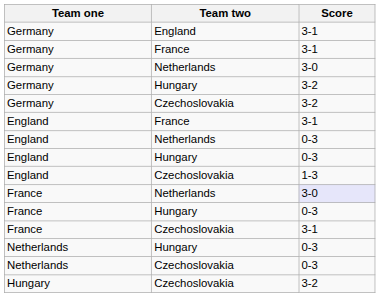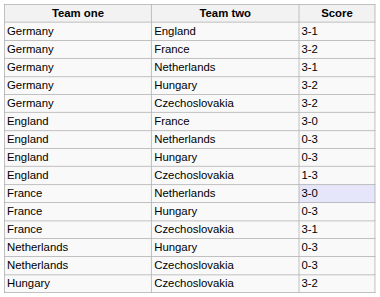Germany / France | Score: 3-1 -> 3-2
Germany / Netherlands | Score: 3-0 -> 3-1
England / France | Score: 3-1 -> 3-0
